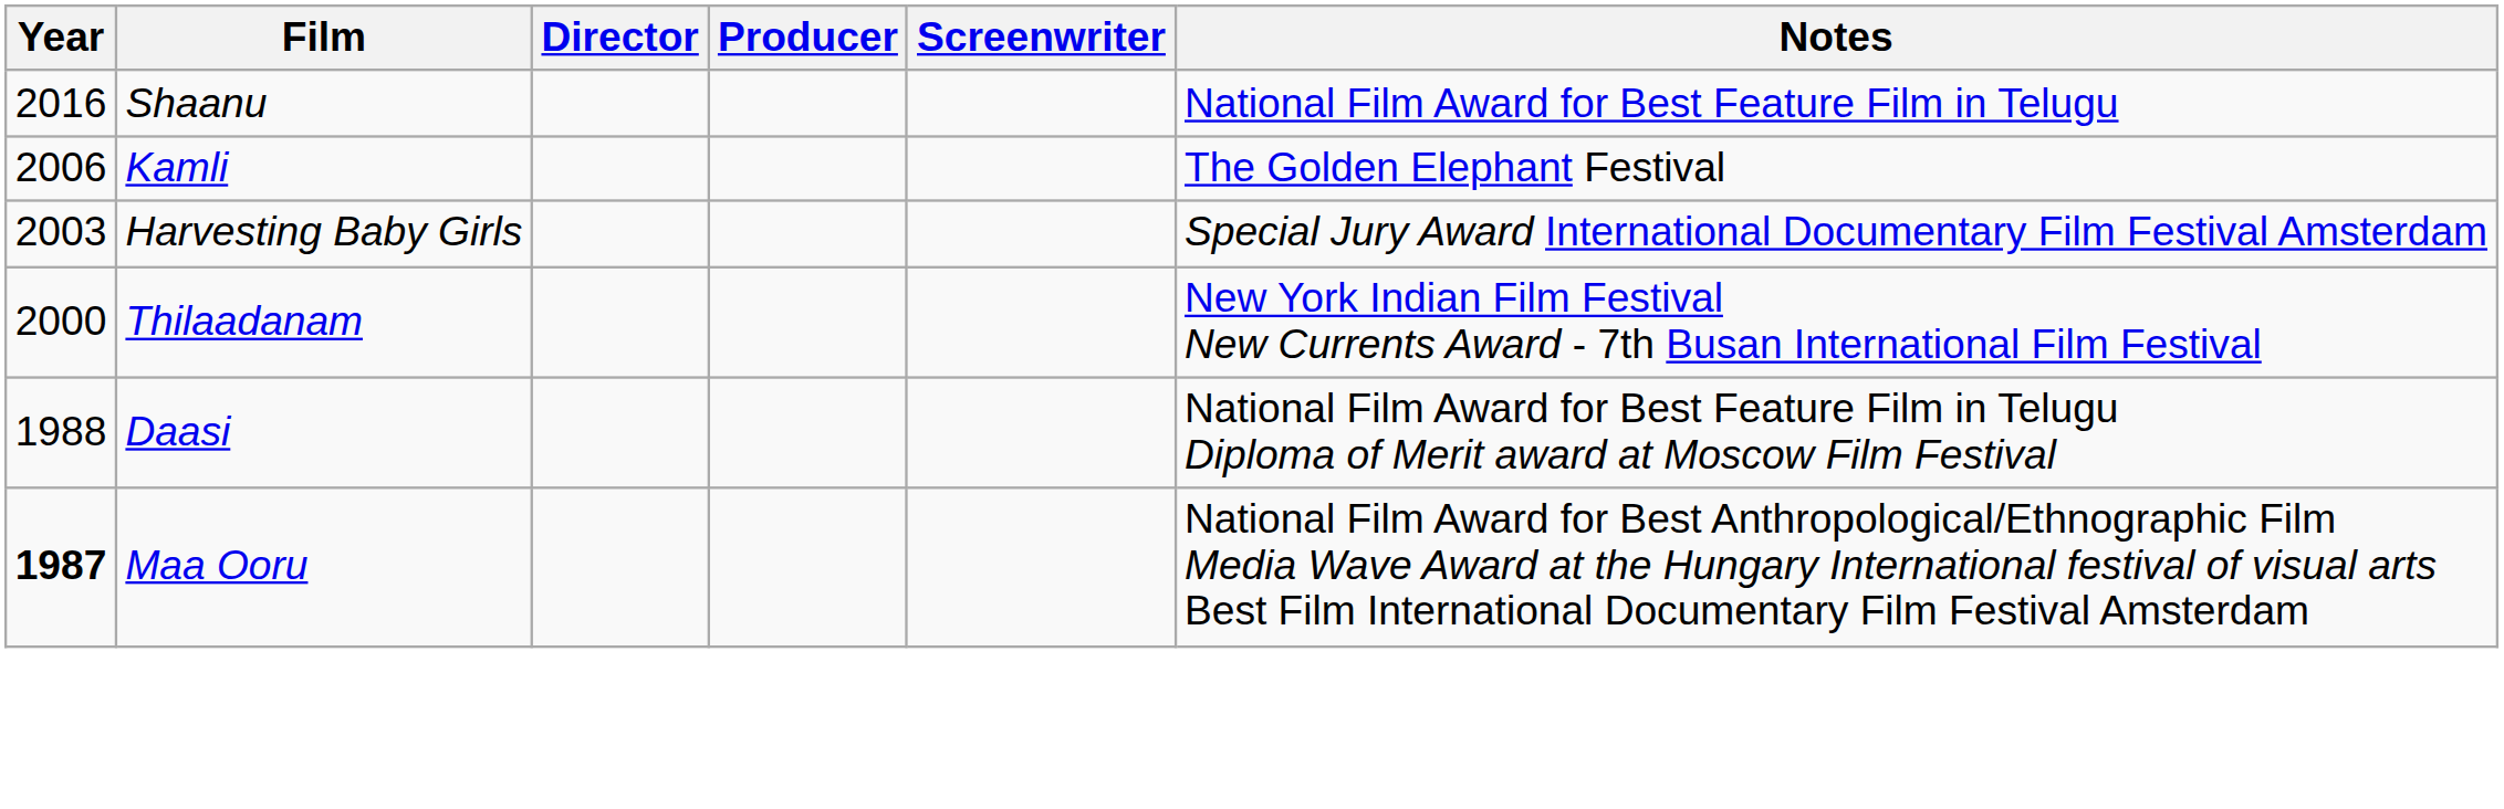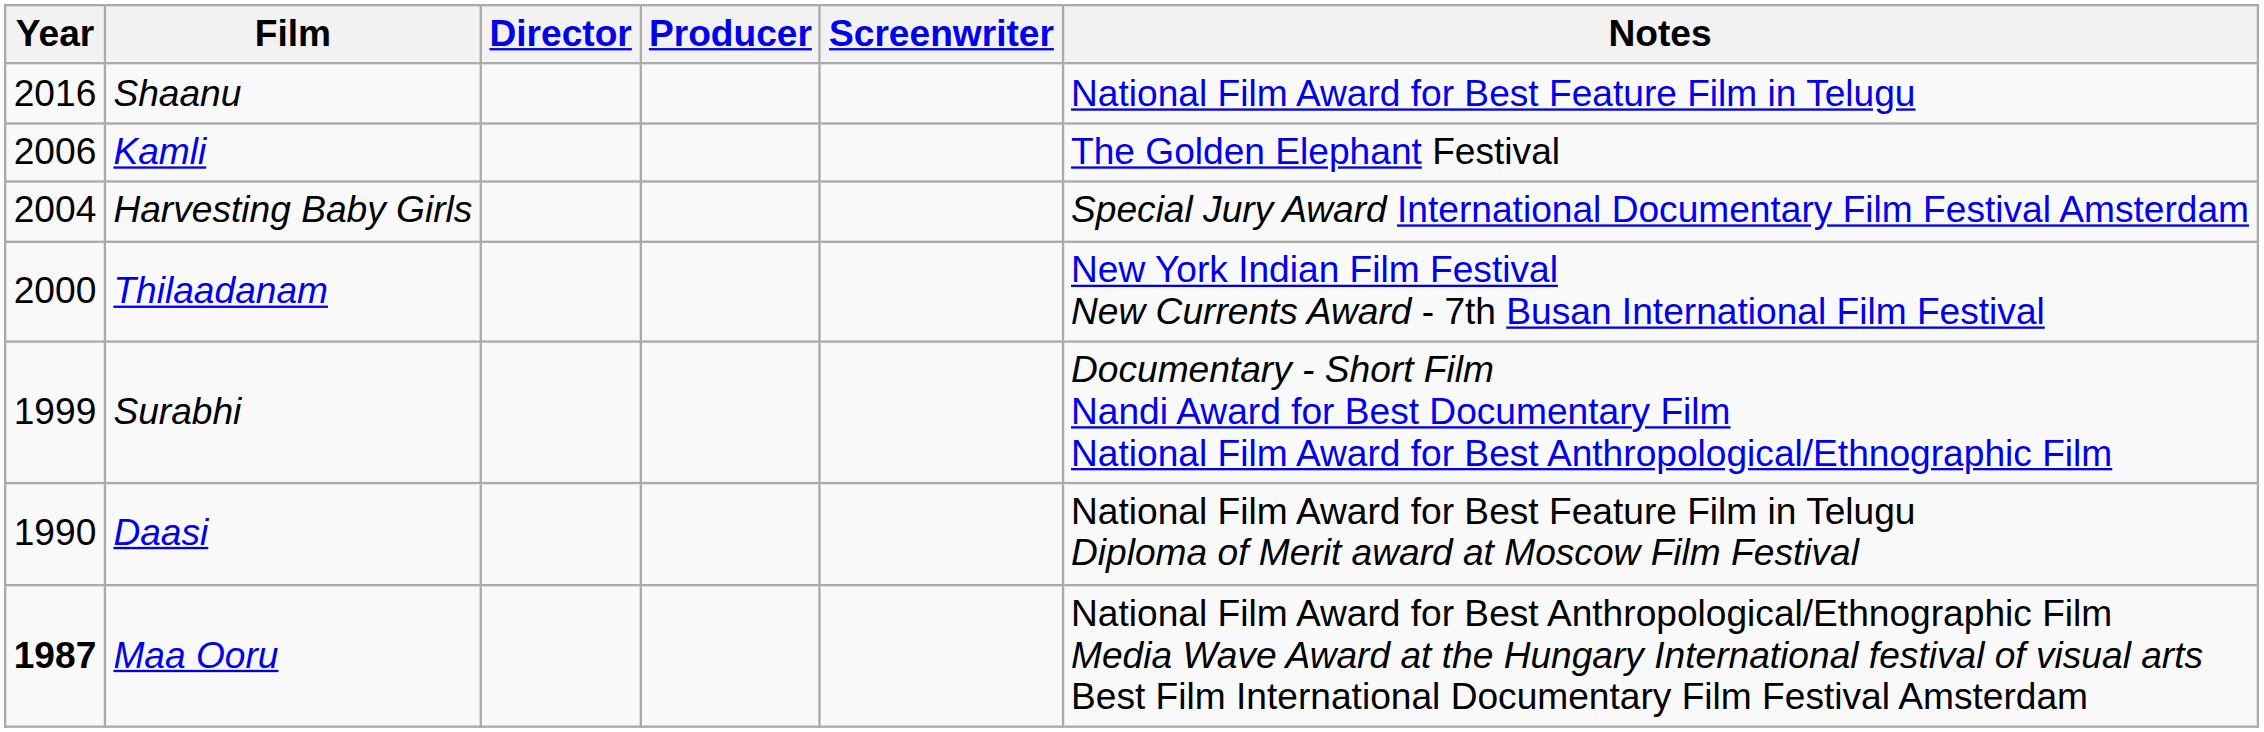Harvesting Baby Girls | Year: 2003 -> 2004
+ row: 1999 | Surabhi | Documentary - Short Film Nandi Award for Best Documentary Film National Film Award for Best Anthropological/Ethnographic Film
Daasi | Year: 1988 -> 1990
